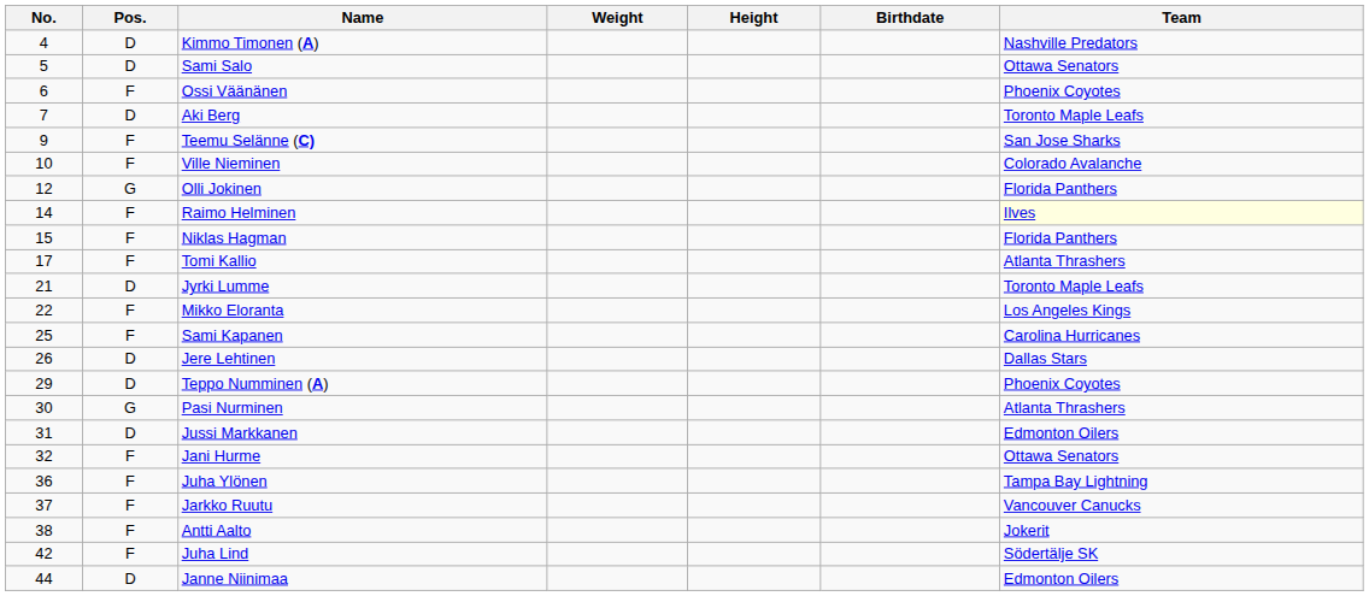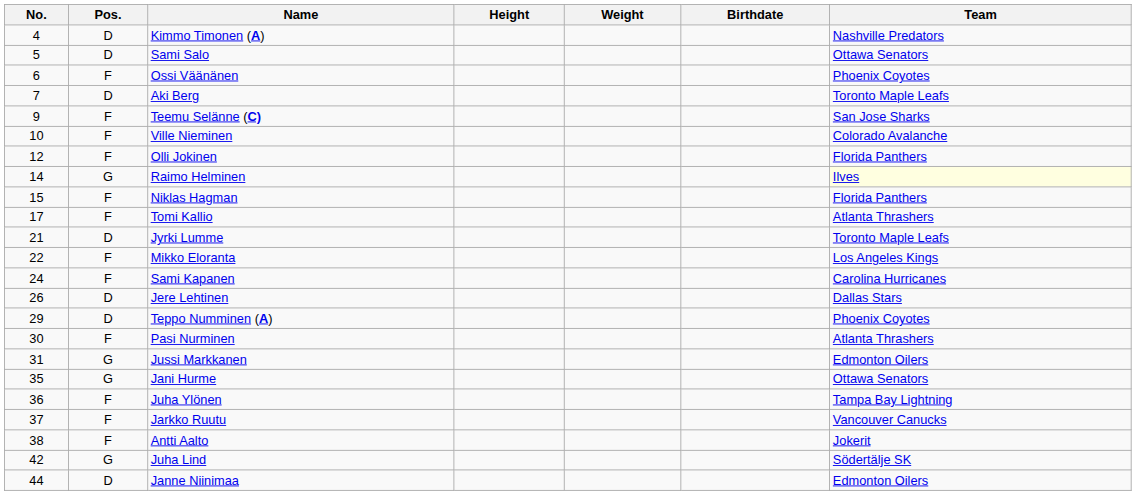columns swapped: Height <-> Weight
Olli Jokinen | Pos.: G -> F
Raimo Helminen | Pos.: F -> G
Sami Kapanen | No.: 25 -> 24
Pasi Nurminen | Pos.: G -> F
Jussi Markkanen | Pos.: D -> G
Jani Hurme | No.: 32 -> 35
Jani Hurme | Pos.: F -> G
Juha Lind | Pos.: F -> G
